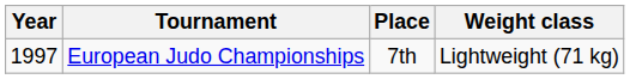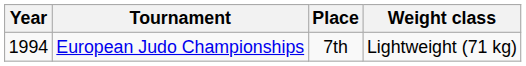European Judo Championships | Year: 1997 -> 1994
